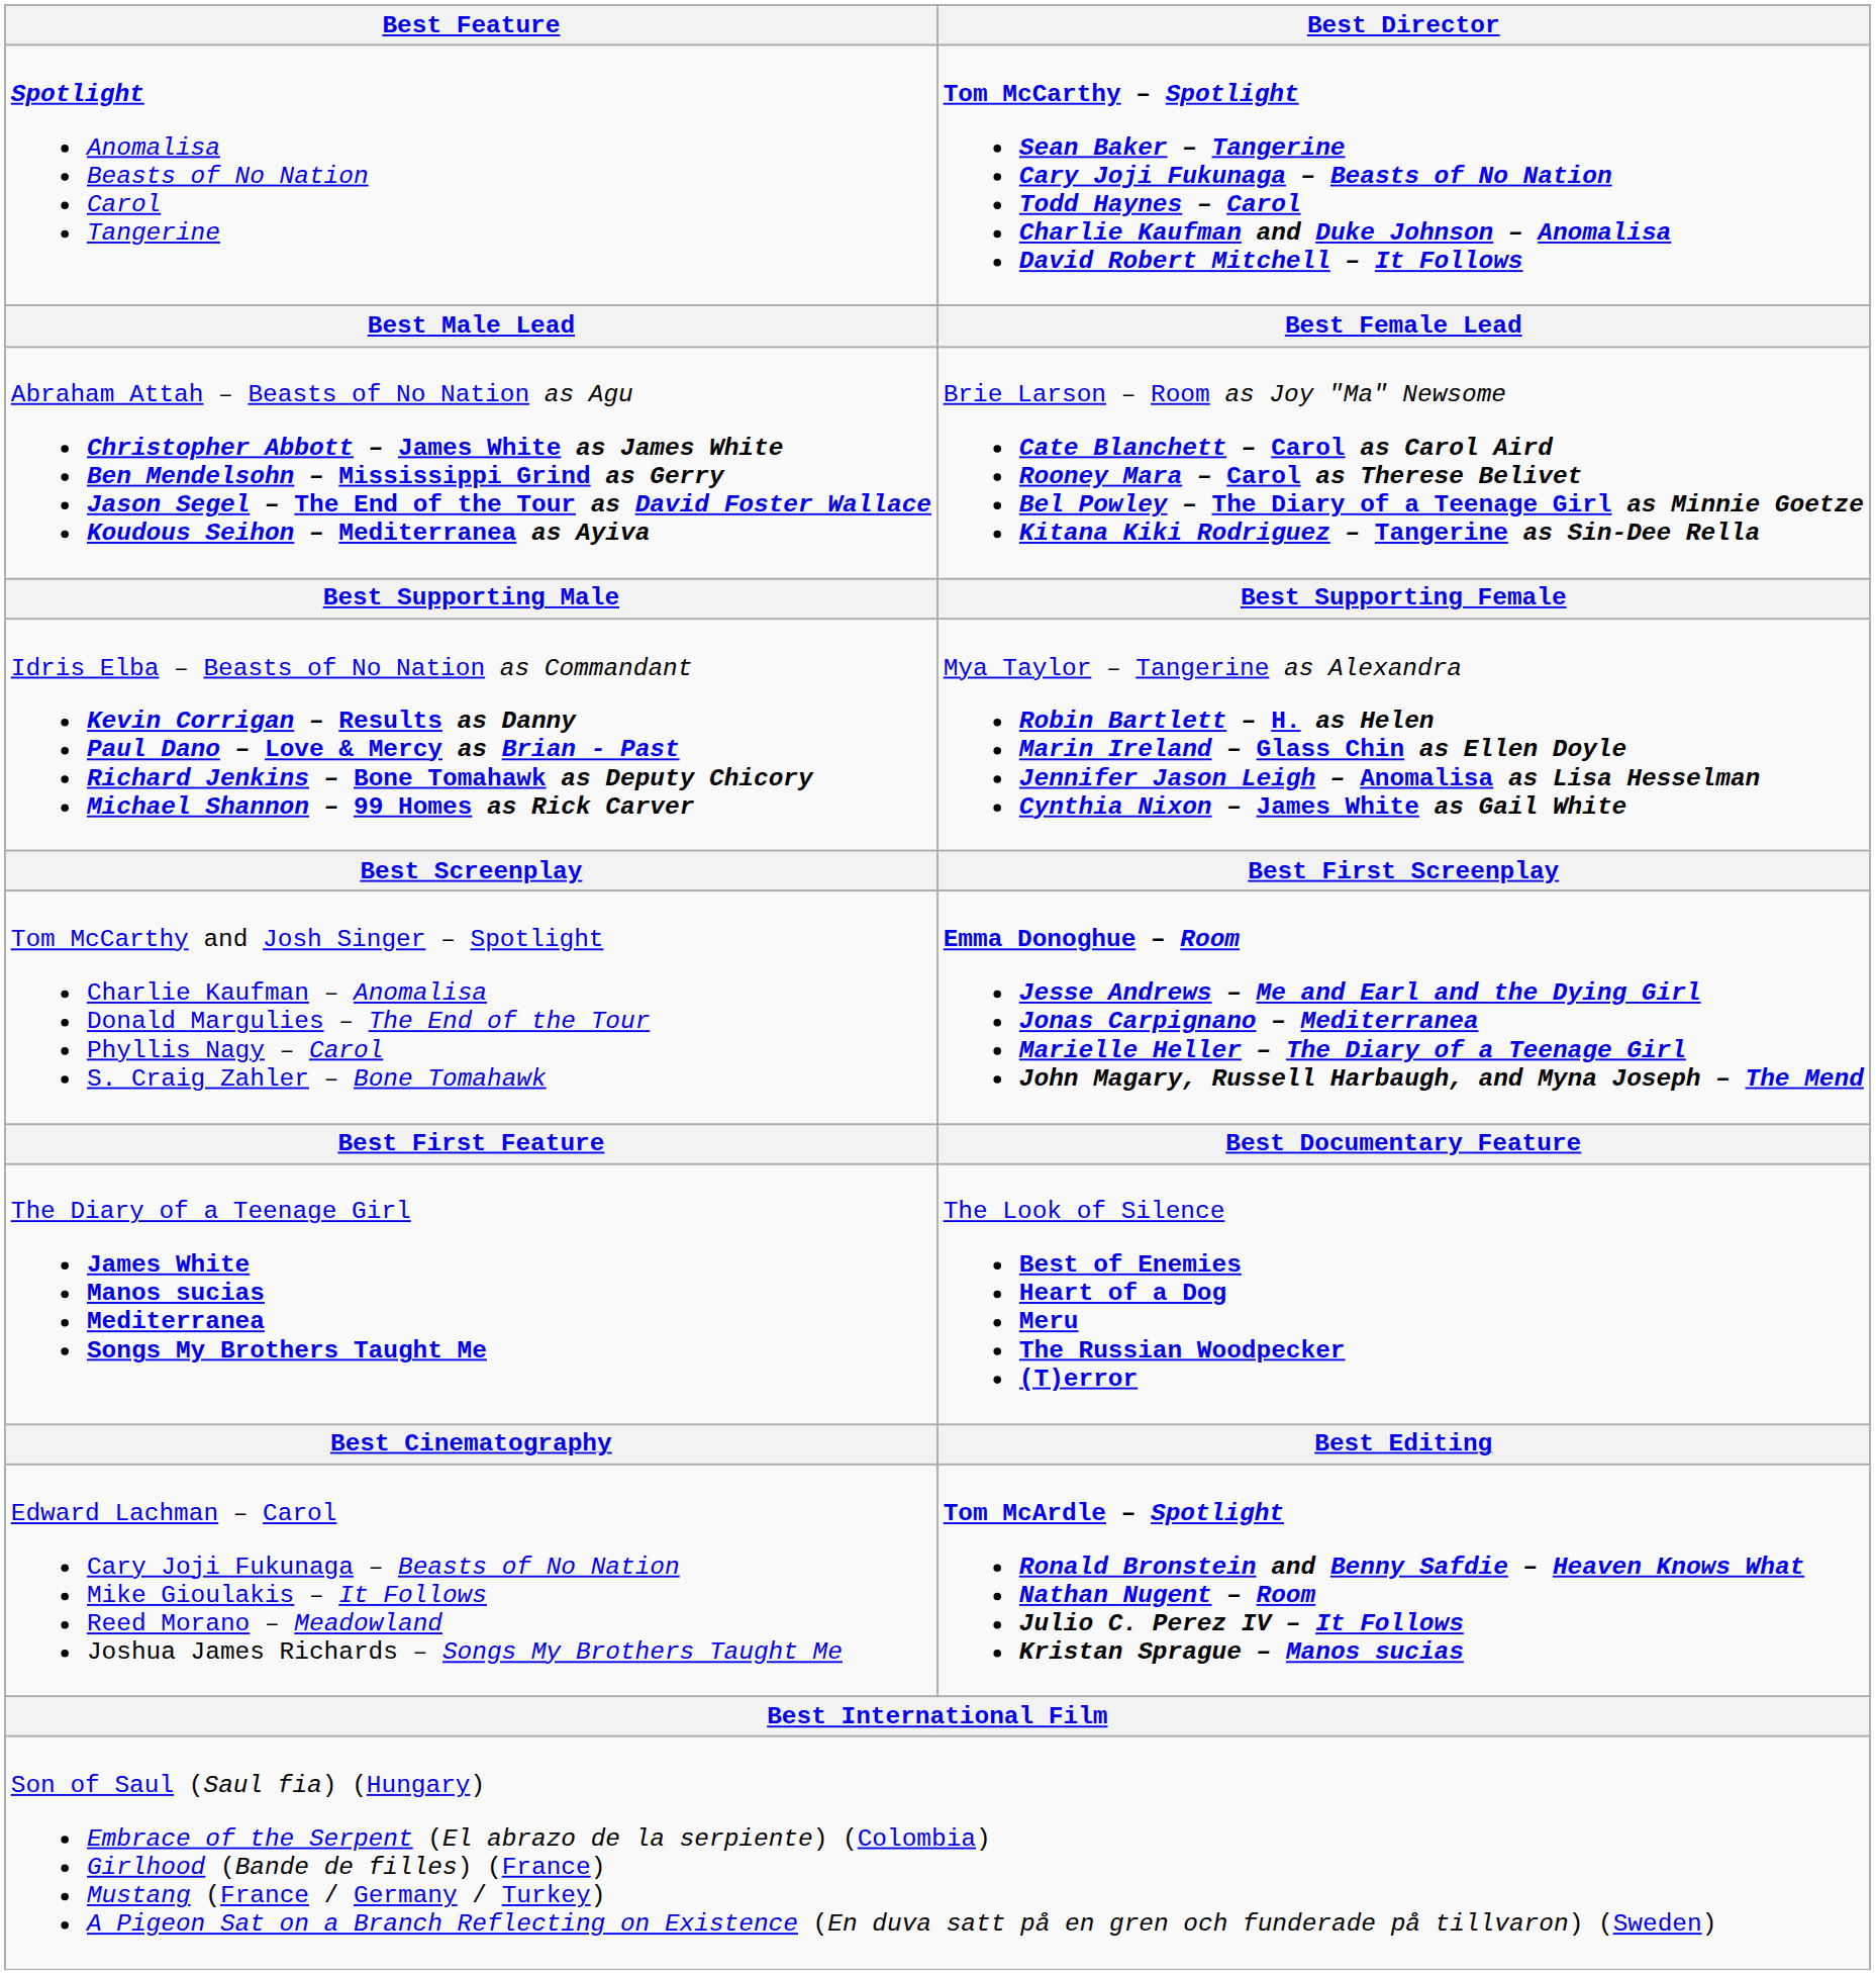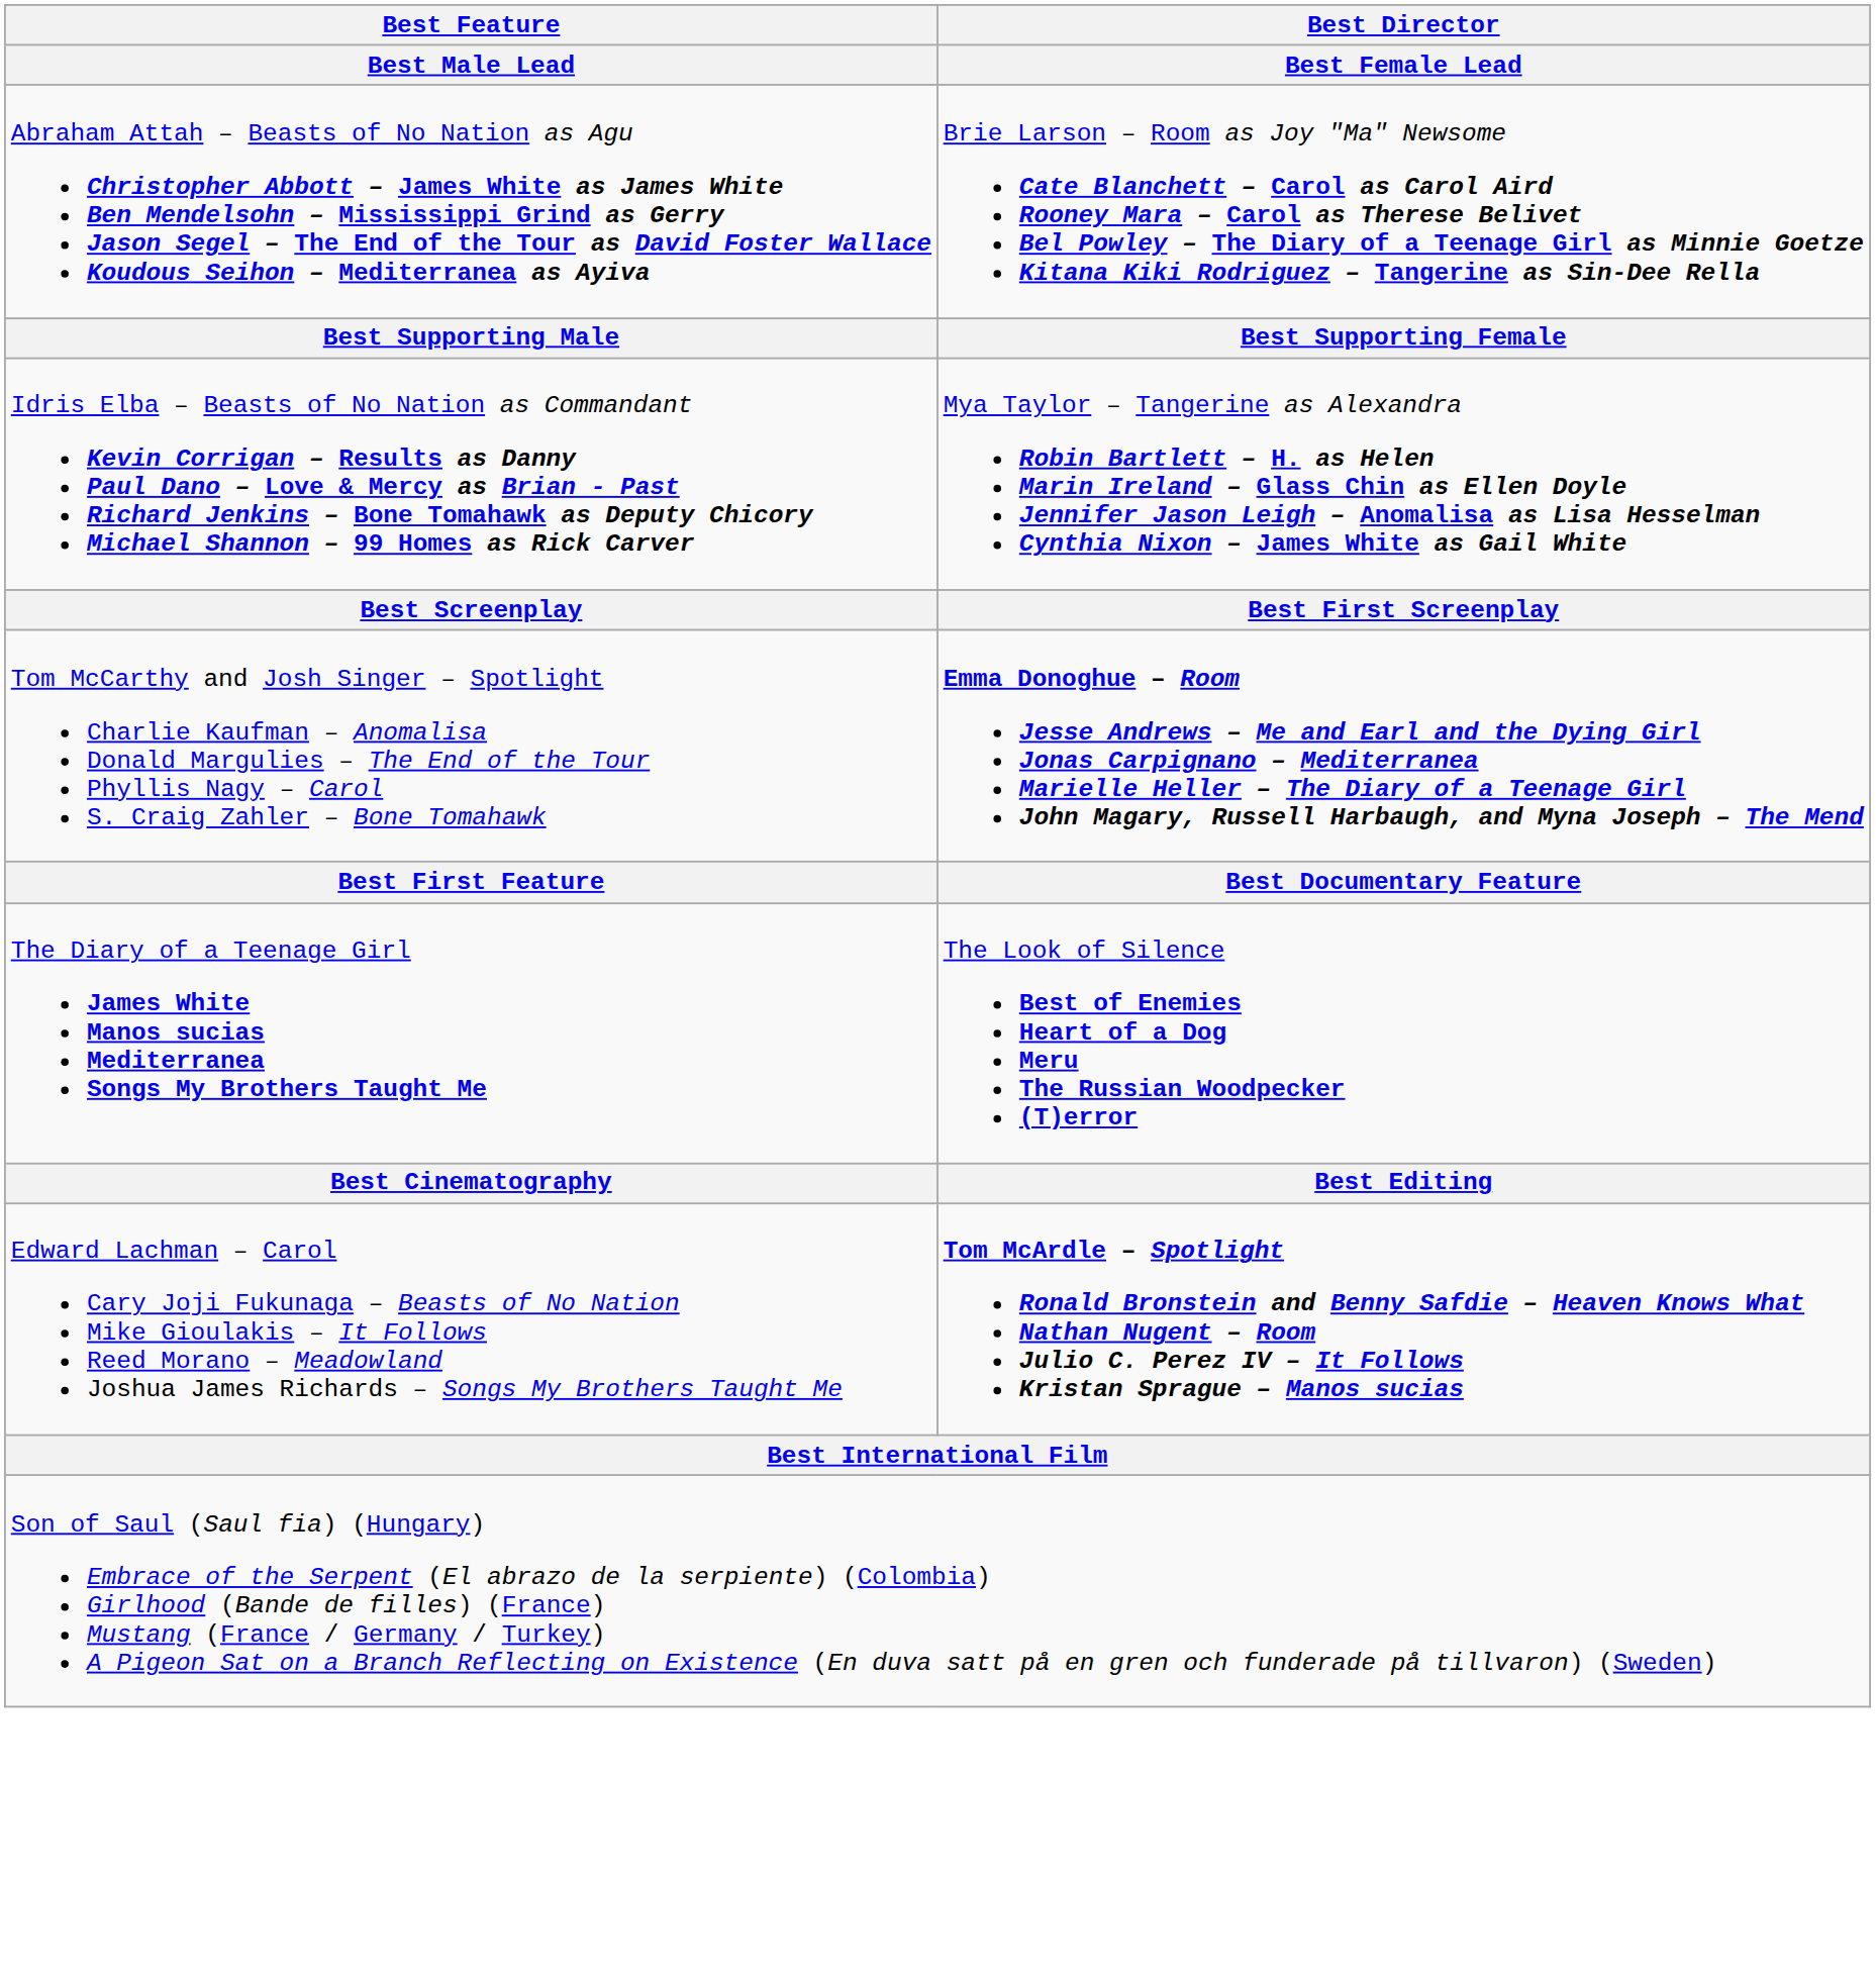- row: Spotlight Anomalisa Beasts of No Nation Carol Tangerine | Tom McCarthy – Spotlight Sean Baker – Tangerine Cary Joji Fukunaga – Beasts of No Nation Todd Haynes – Carol Charlie Kaufman and Duke Johnson – Anomalisa David Robert Mitchell – It Follows
